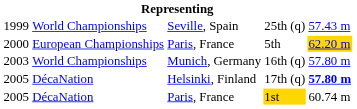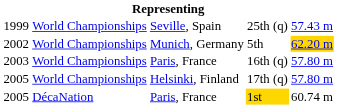5th | column 1: 2000 -> 2002
5th | column 2: European Championships -> World Championships
5th | column 3: Paris, France -> Munich, Germany
16th (q) | column 3: Munich, Germany -> Paris, France
17th (q) | column 2: DécaNation -> World Championships
17th (q) | column 5: bold -> normal
